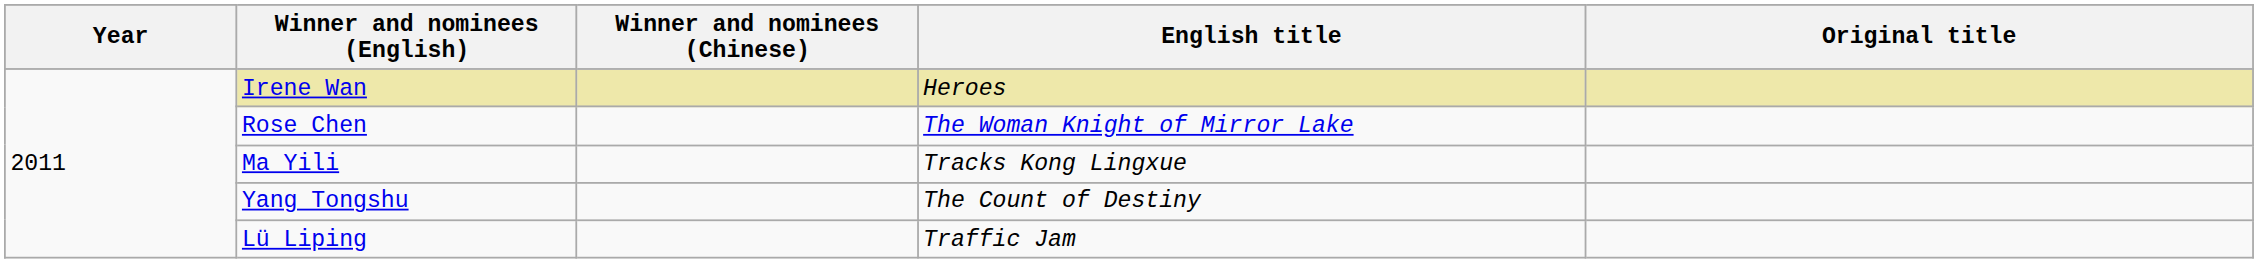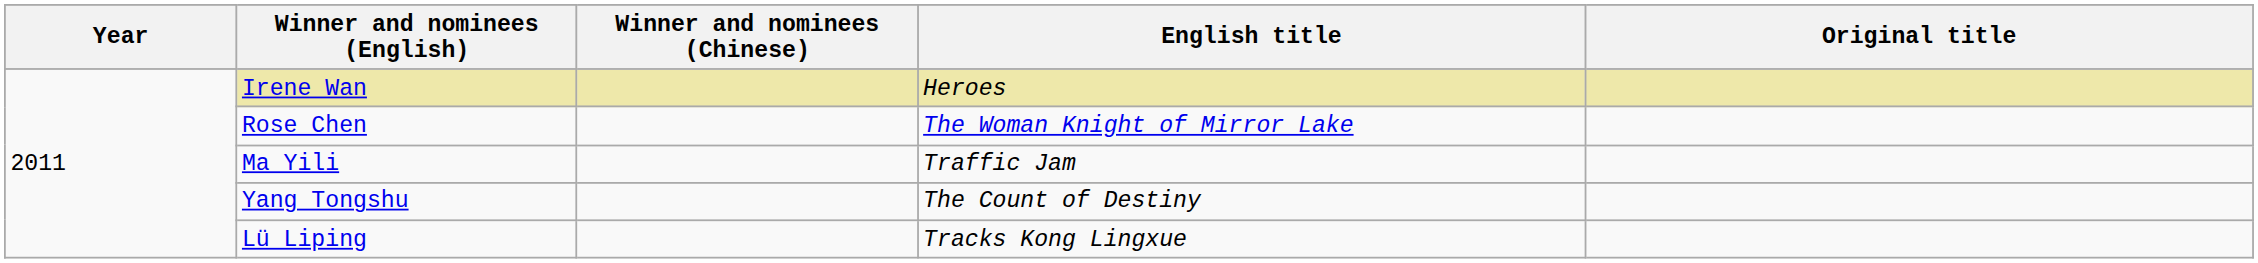Ma Yili | English title: Tracks Kong Lingxue -> Traffic Jam
Lü Liping | English title: Traffic Jam -> Tracks Kong Lingxue
